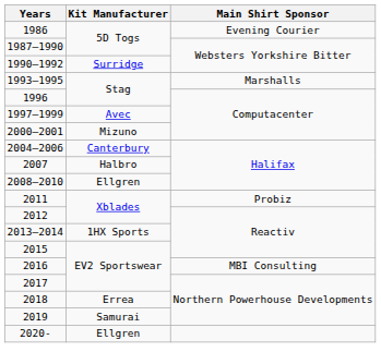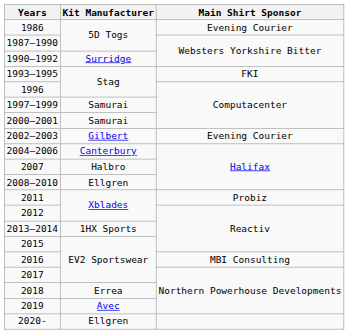1993–1995 | Main Shirt Sponsor: Marshalls -> FKI
1997–1999 | Kit Manufacturer: Avec -> Samurai
2000–2001 | Kit Manufacturer: Mizuno -> Samurai
+ row: 2002–2003 | Gilbert | Evening Courier
2019 | Kit Manufacturer: Samurai -> Avec
